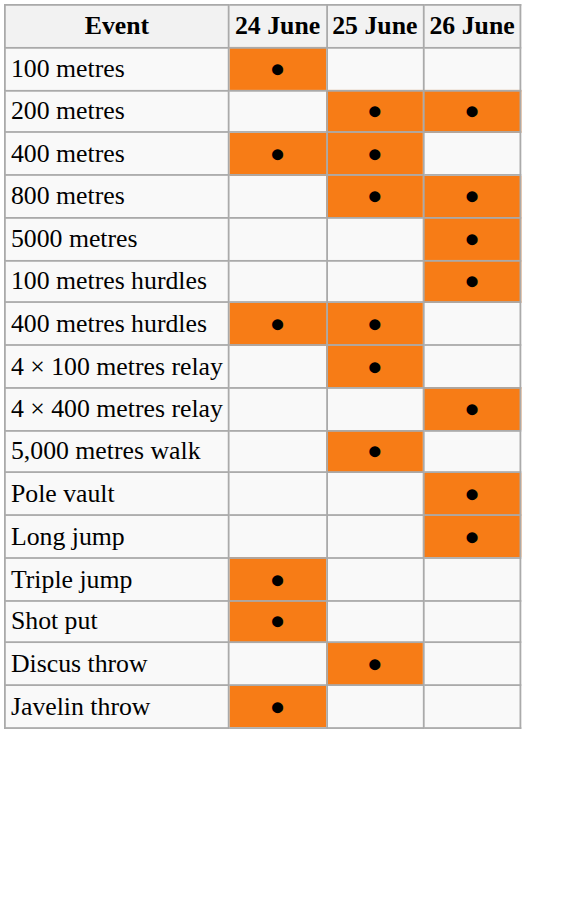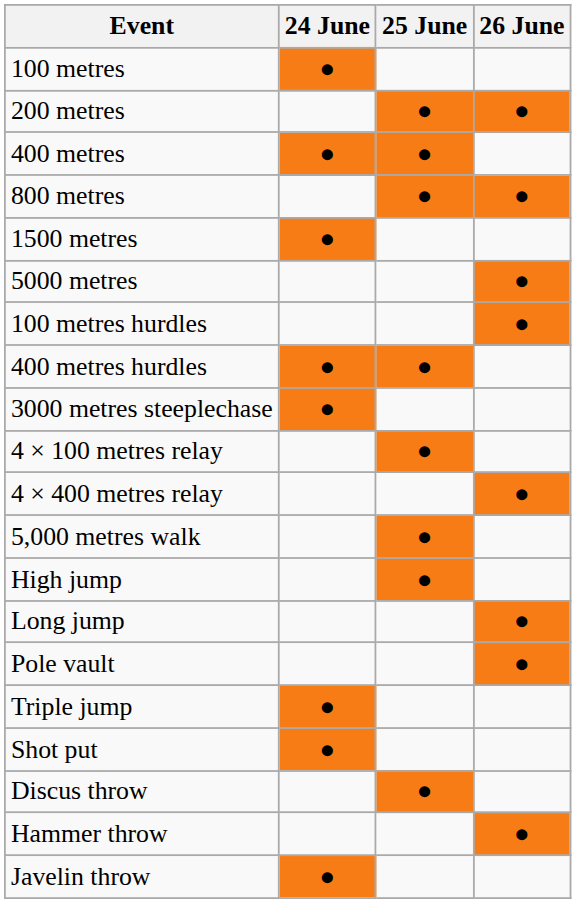+ row: 1500 metres | ●
+ row: 3000 metres steeplechase | ●
+ row: High jump | ●
rows swapped: Pole vault <-> Long jump
+ row: Hammer throw | ●
